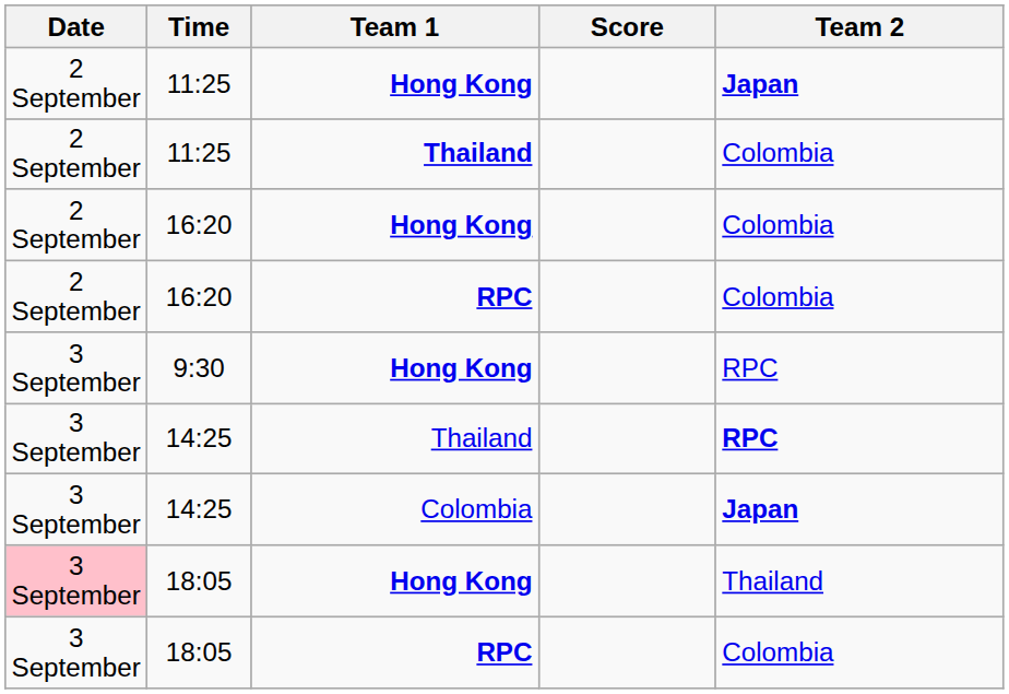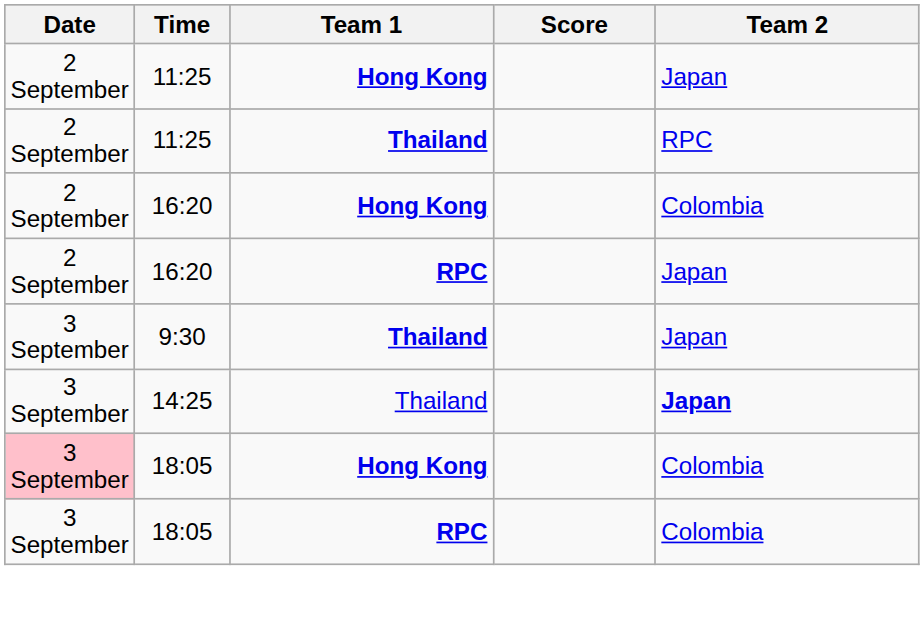11:25 / Hong Kong | Team 2: bold -> normal
11:25 / Thailand | Team 2: Colombia -> RPC
16:20 / RPC | Team 2: Colombia -> Japan
+ row: 3 September | 9:30 | Thailand | Japan
- row: 3 September | 9:30 | Hong Kong | RPC
14:25 / Thailand | Team 2: RPC -> Japan
- row: 3 September | 14:25 | Colombia | Japan
18:05 / Hong Kong | Team 2: Thailand -> Colombia
